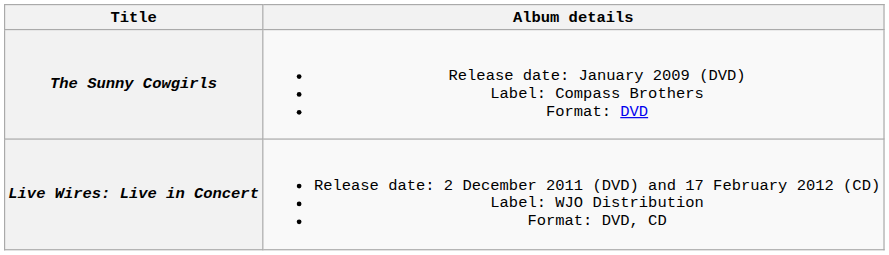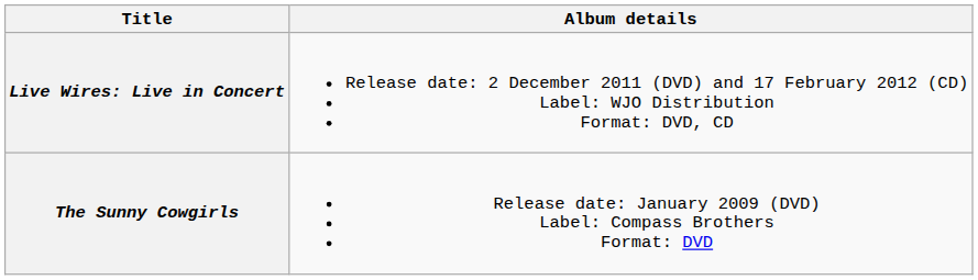rows swapped: The Sunny Cowgirls <-> Live Wires: Live in Concert
